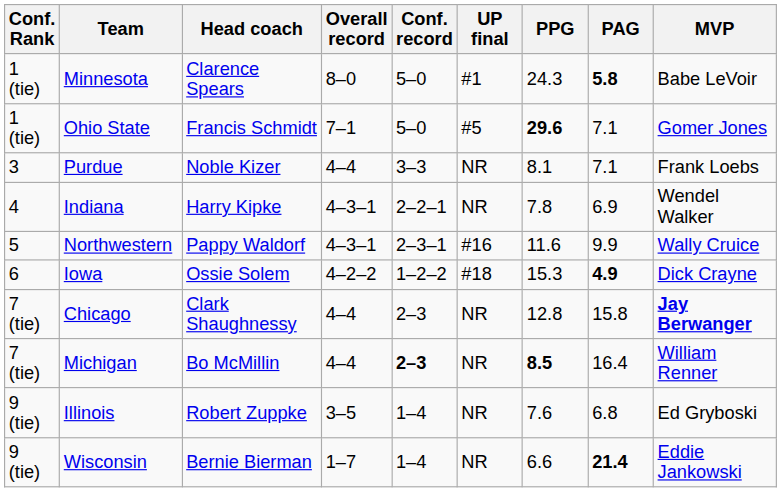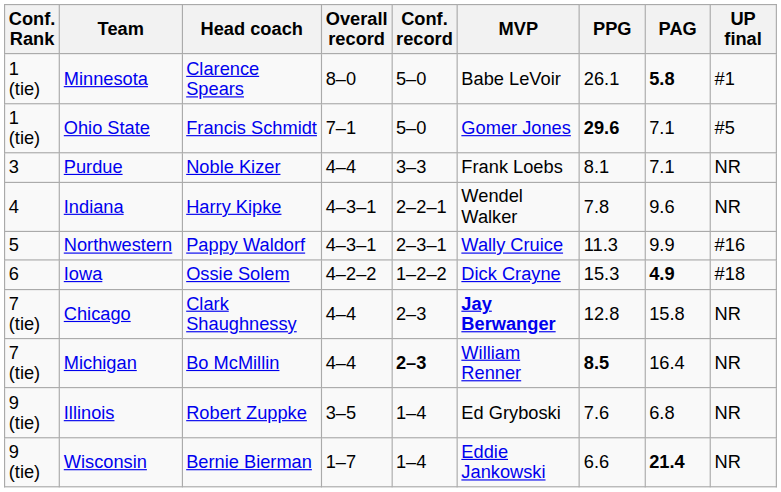columns swapped: UP final <-> MVP
Minnesota | PPG: 24.3 -> 26.1
Indiana | PAG: 6.9 -> 9.6
Northwestern | PPG: 11.6 -> 11.3
